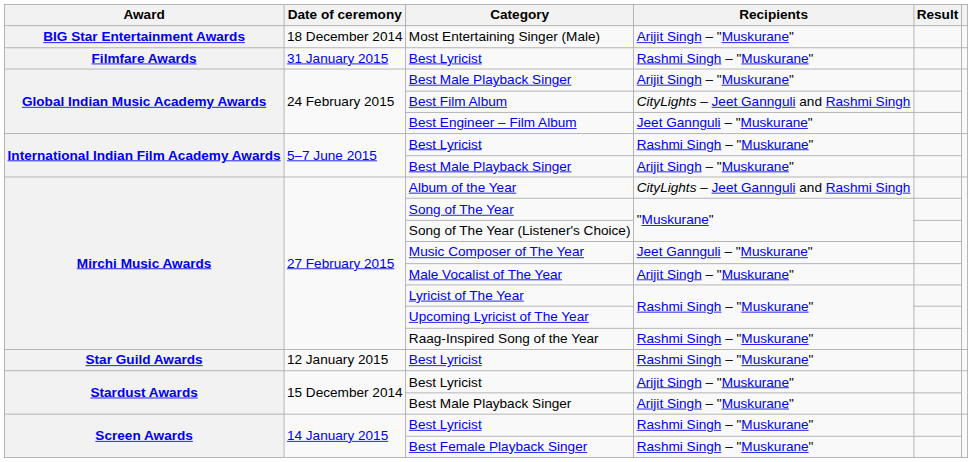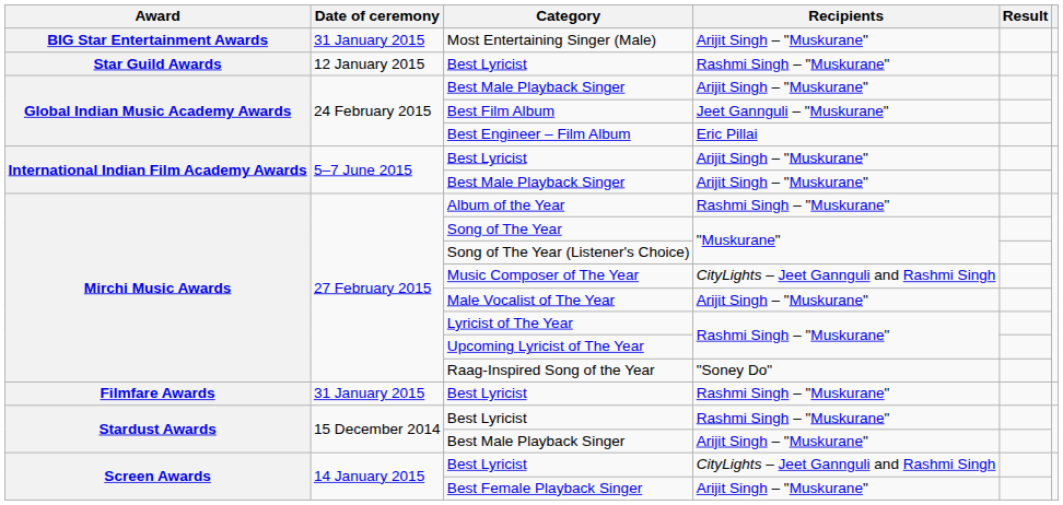Most Entertaining Singer (Male) | Date of ceremony: 18 December 2014 -> 31 January 2015
rows swapped: Filmfare Awards / Best Lyricist <-> Star Guild Awards / Best Lyricist
Best Film Album | Recipients: CityLights – Jeet Gannguli and Rashmi Singh -> Jeet Gannguli – "Muskurane"
Best Engineer – Film Album | Recipients: Jeet Gannguli – "Muskurane" -> Eric Pillai
International Indian Film Academy Awards / Best Lyricist | Recipients: Rashmi Singh – "Muskurane" -> Arijit Singh – "Muskurane"
Album of the Year | Recipients: CityLights – Jeet Gannguli and Rashmi Singh -> Rashmi Singh – "Muskurane"
Music Composer of The Year | Recipients: Jeet Gannguli – "Muskurane" -> CityLights – Jeet Gannguli and Rashmi Singh
Raag-Inspired Song of the Year | Recipients: Rashmi Singh – "Muskurane" -> "Soney Do"
Stardust Awards / Best Lyricist | Recipients: Arijit Singh – "Muskurane" -> Rashmi Singh – "Muskurane"
Screen Awards / Best Lyricist | Recipients: Rashmi Singh – "Muskurane" -> CityLights – Jeet Gannguli and Rashmi Singh
Best Female Playback Singer | Recipients: Rashmi Singh – "Muskurane" -> Arijit Singh – "Muskurane"
